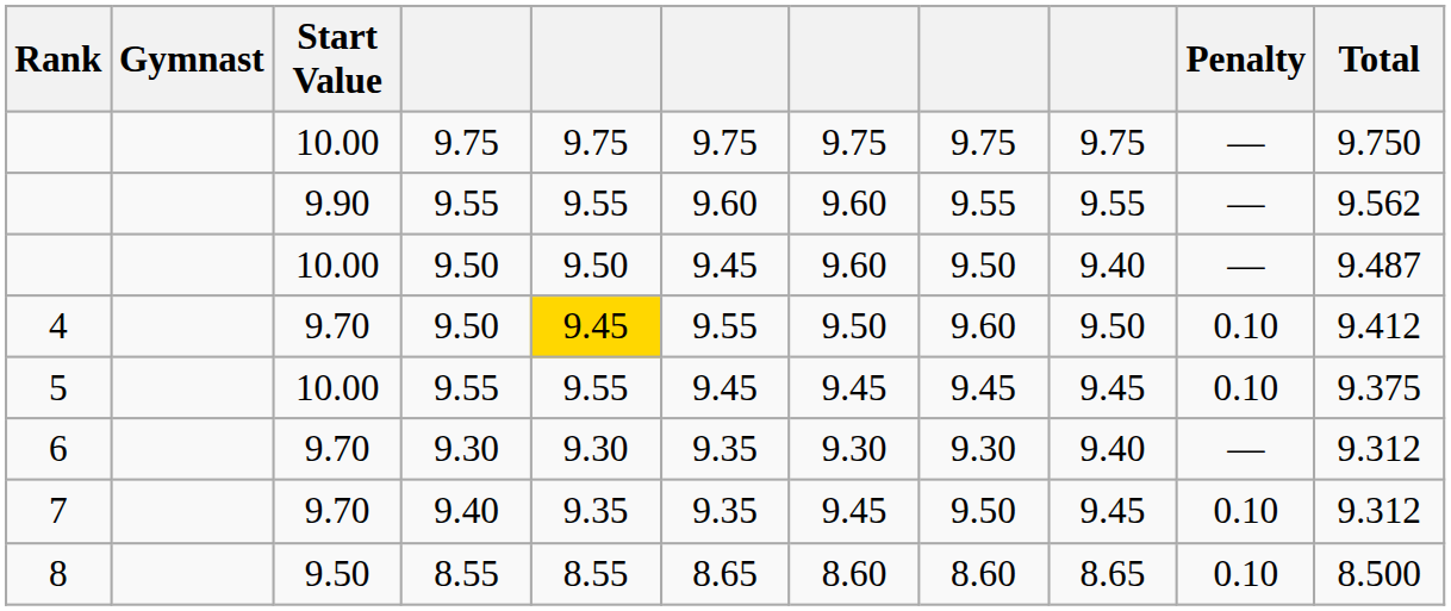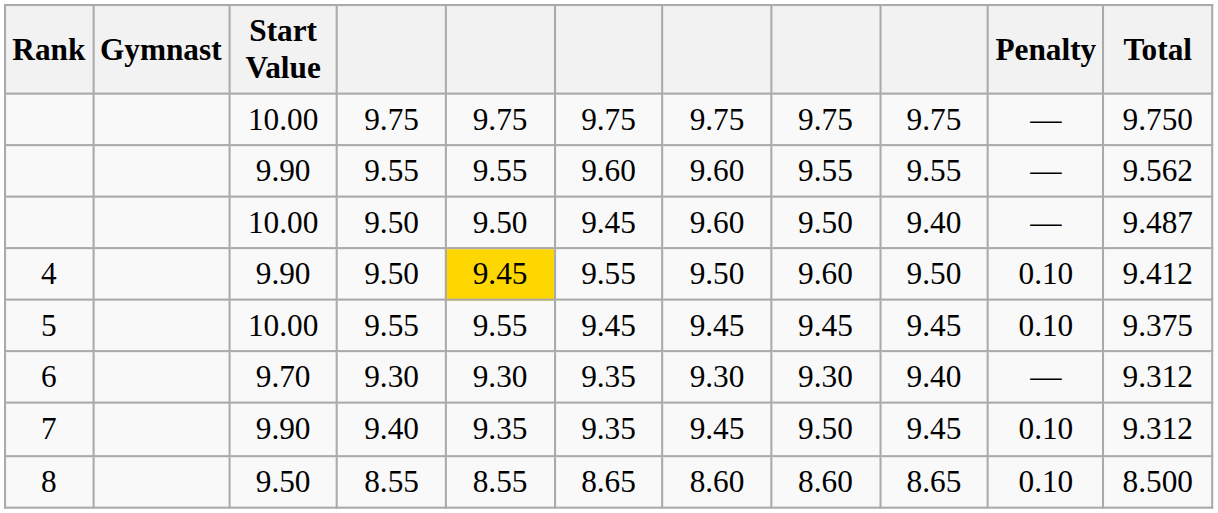4 | Start Value: 9.70 -> 9.90
7 | Start Value: 9.70 -> 9.90
